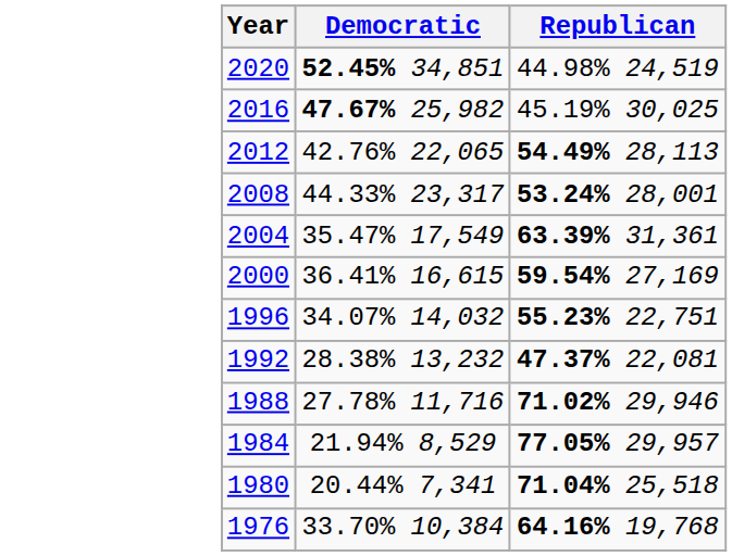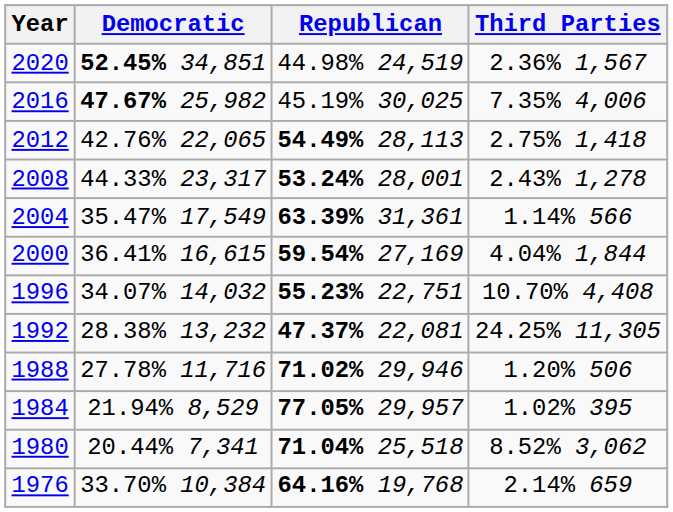+ column: Third Parties | 2.36% 1,567 | 7.35% 4,006 | 2.75% 1,418 | 2.43% 1,278 | 1.14% 566 | 4.04% 1,844 | 10.70% 4,408 | 24.25% 11,305 | 1.20% 506 | 1.02% 395 | 8.52% 3,062 | 2.14% 659
